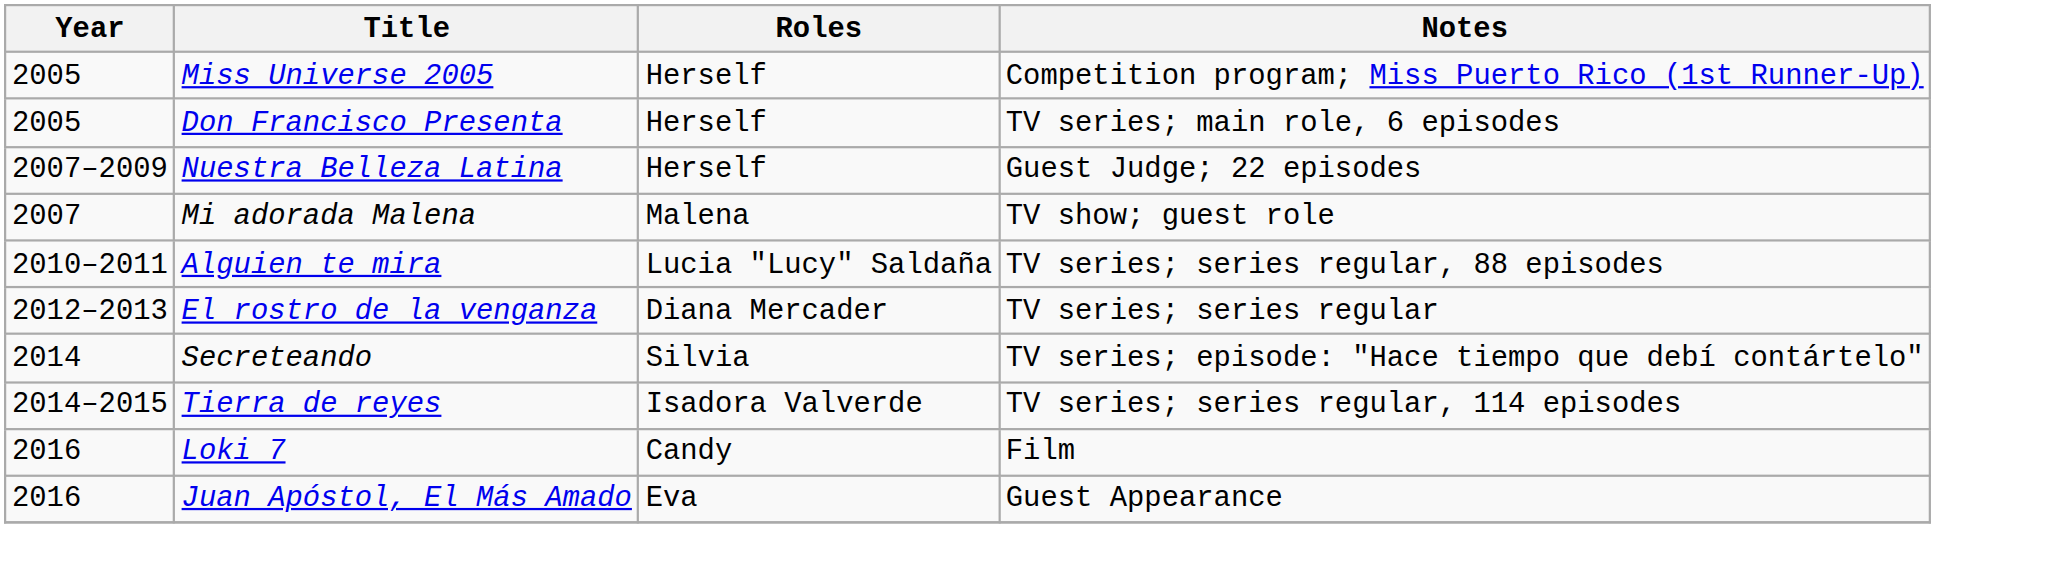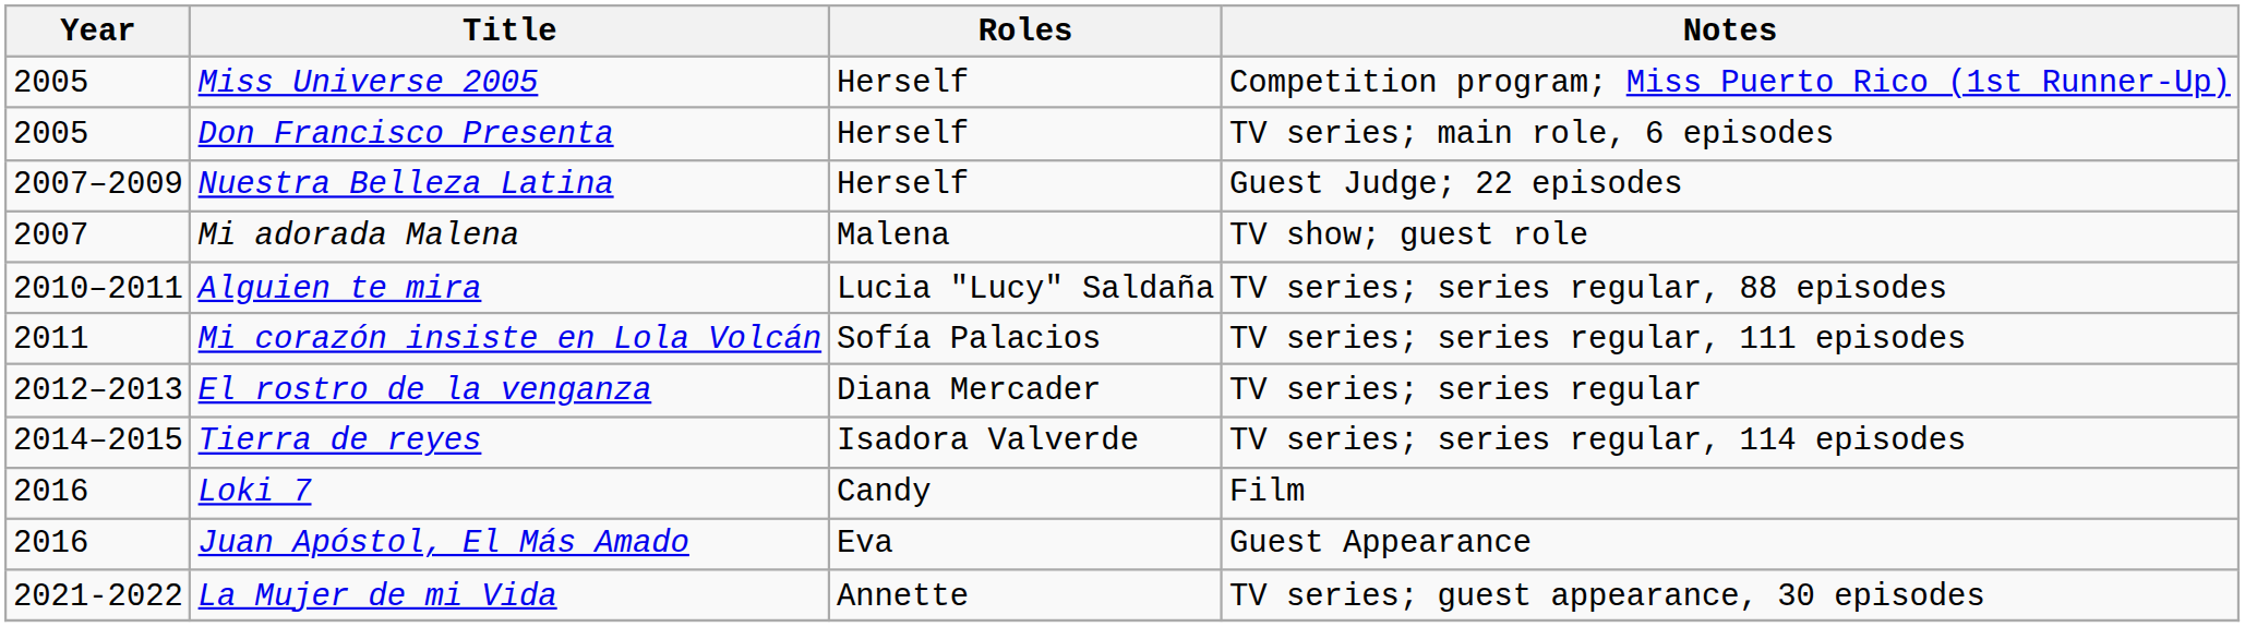+ row: 2011 | Mi corazón insiste en Lola Volcán | Sofía Palacios | TV series; series regular, 111 episodes
- row: 2014 | Secreteando | Silvia | TV series; episode: "Hace tiempo que debí contártelo"
+ row: 2021-2022 | La Mujer de mi Vida | Annette | TV series; guest appearance, 30 episodes
